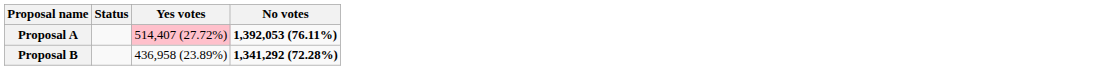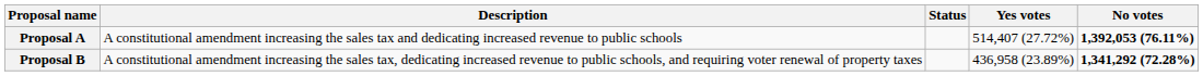+ column: Description | A constitutional amendment increasing the sales tax and dedicating increased revenue to public schools | A constitutional amendment increasing the sales tax, dedicating increased revenue to public schools, and requiring voter renewal of property taxes
Proposal A | Yes votes: pink background -> no background
